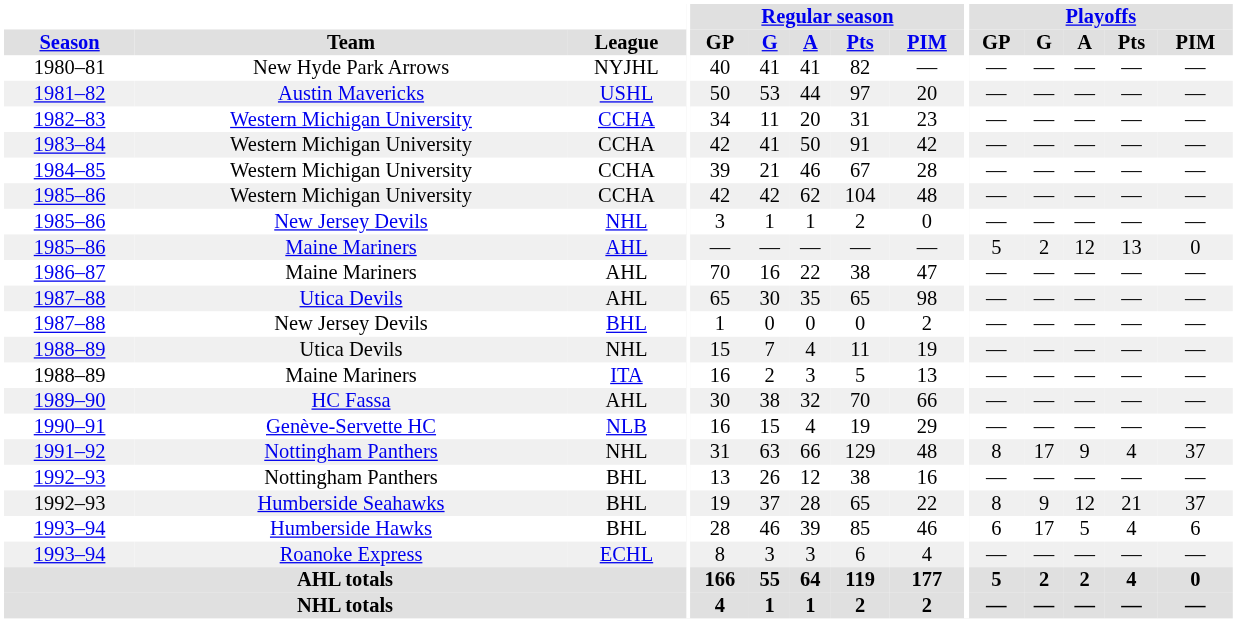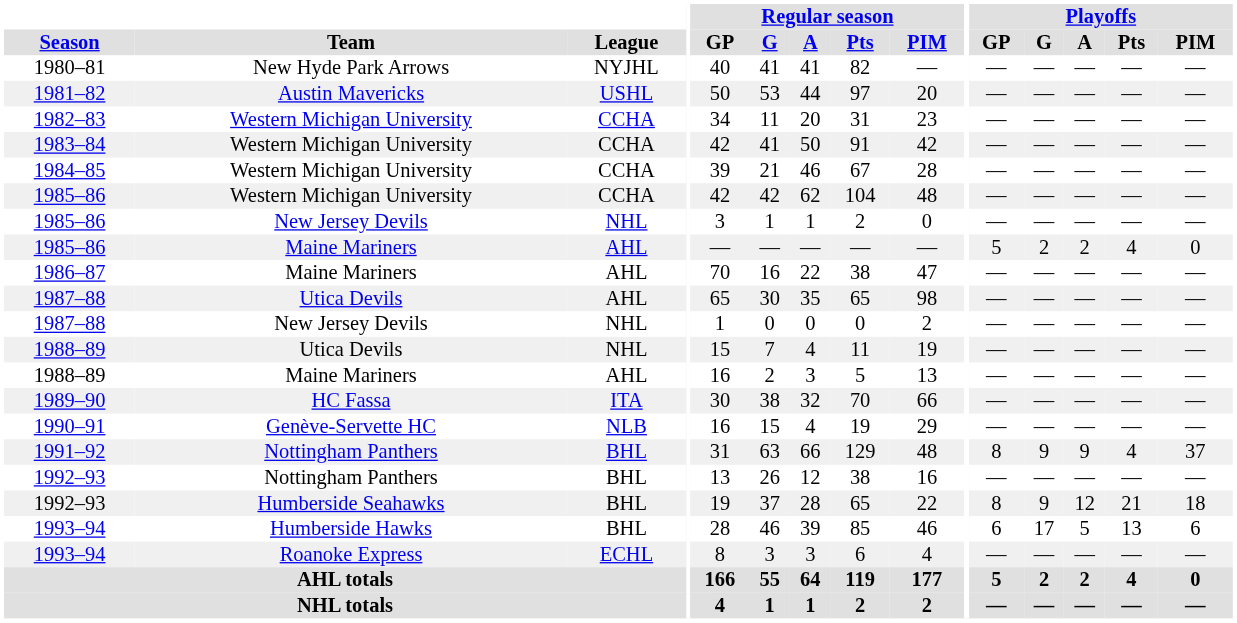1985–86 / Maine Mariners | Playoffs / A: 12 -> 2
1985–86 / Maine Mariners | Playoffs / Pts: 13 -> 4
1987–88 / New Jersey Devils | League: BHL -> NHL
1988–89 / Maine Mariners | League: ITA -> AHL
1989–90 | League: AHL -> ITA
1991–92 | League: NHL -> BHL
1991–92 | Playoffs / G: 17 -> 9
1992–93 / Humberside Seahawks | Playoffs / PIM: 37 -> 18
1993–94 / Humberside Hawks | Playoffs / Pts: 4 -> 13
